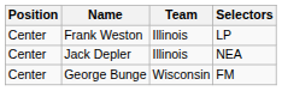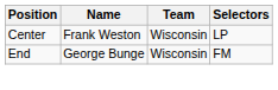Frank Weston | Team: Illinois -> Wisconsin
- row: Center | Jack Depler | Illinois | NEA
George Bunge | Position: Center -> End
